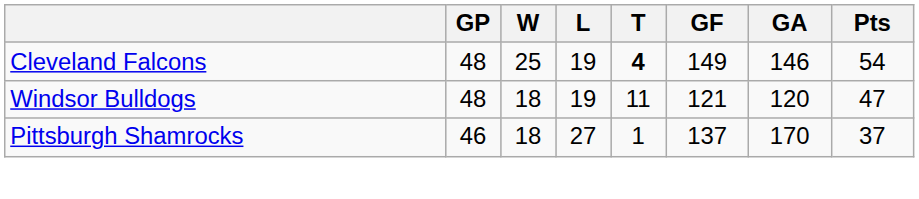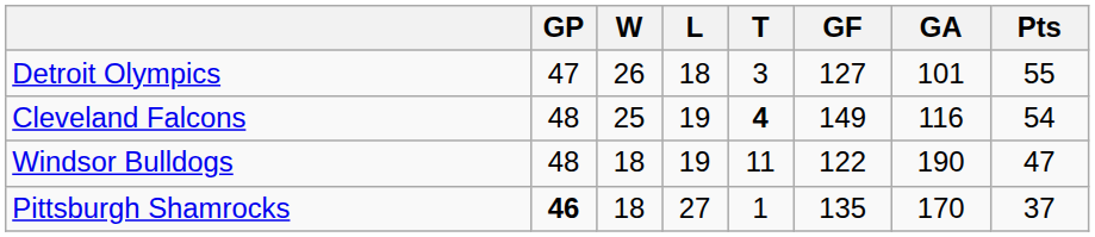+ row: Detroit Olympics | 47 | 26 | 18 | 3 | 127 | 101 | 55
Cleveland Falcons | GA: 146 -> 116
Windsor Bulldogs | GF: 121 -> 122
Windsor Bulldogs | GA: 120 -> 190
Pittsburgh Shamrocks | GP: normal -> bold
Pittsburgh Shamrocks | GF: 137 -> 135
